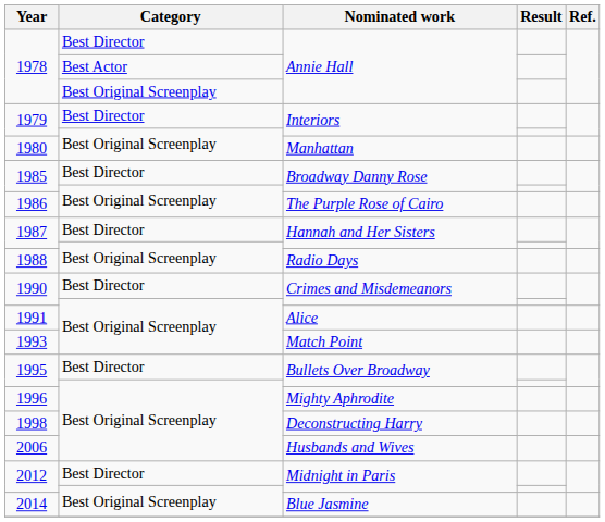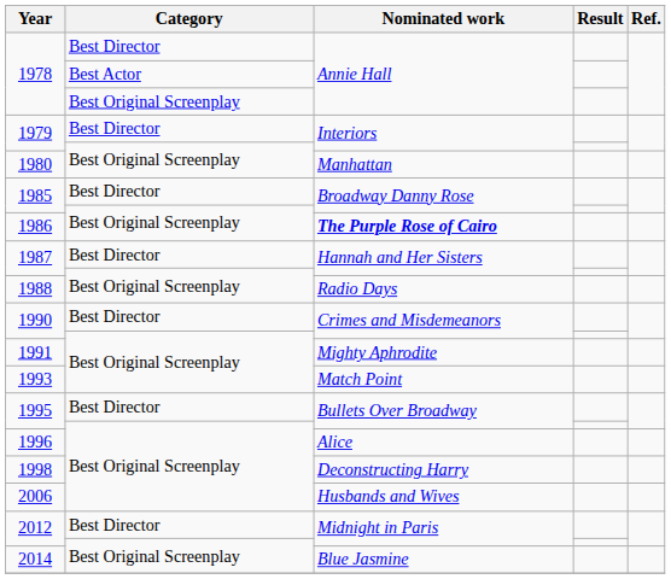1986 | Nominated work: normal -> bold
1991 | Nominated work: Alice -> Mighty Aphrodite
1996 | Nominated work: Mighty Aphrodite -> Alice
